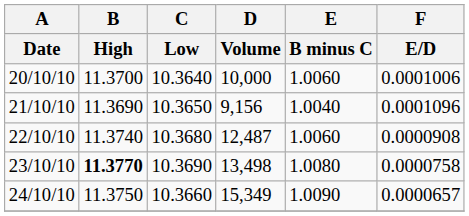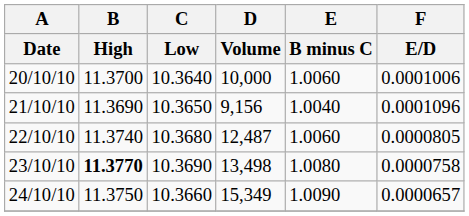22/10/10 | F / E/D: 0.0000908 -> 0.0000805
